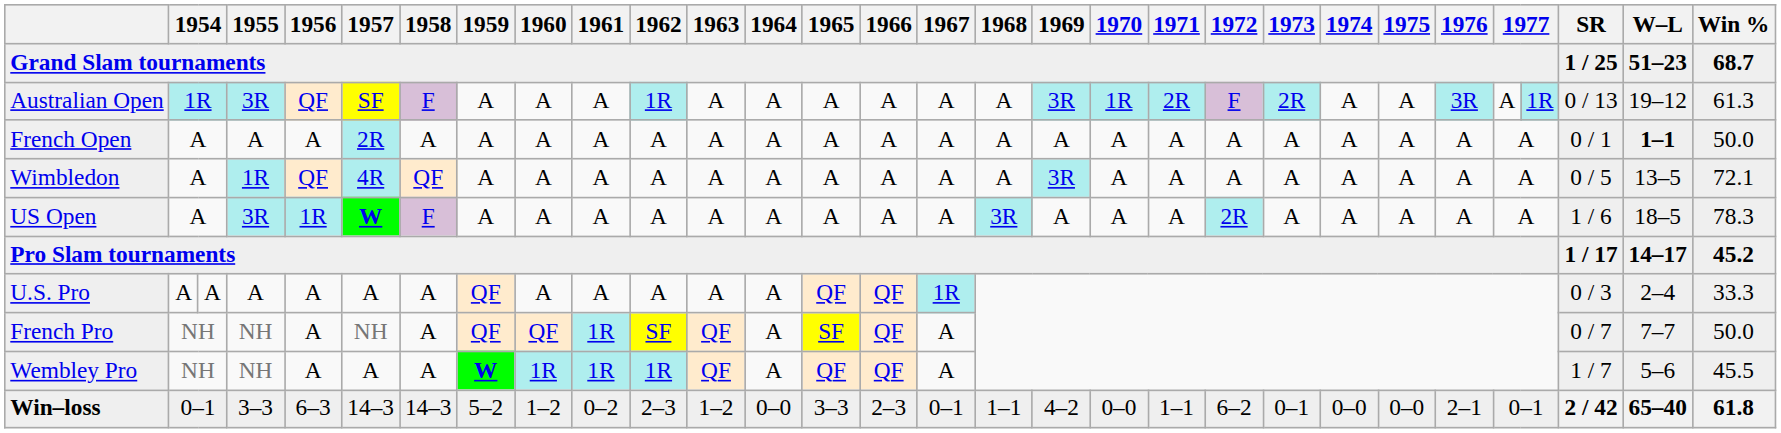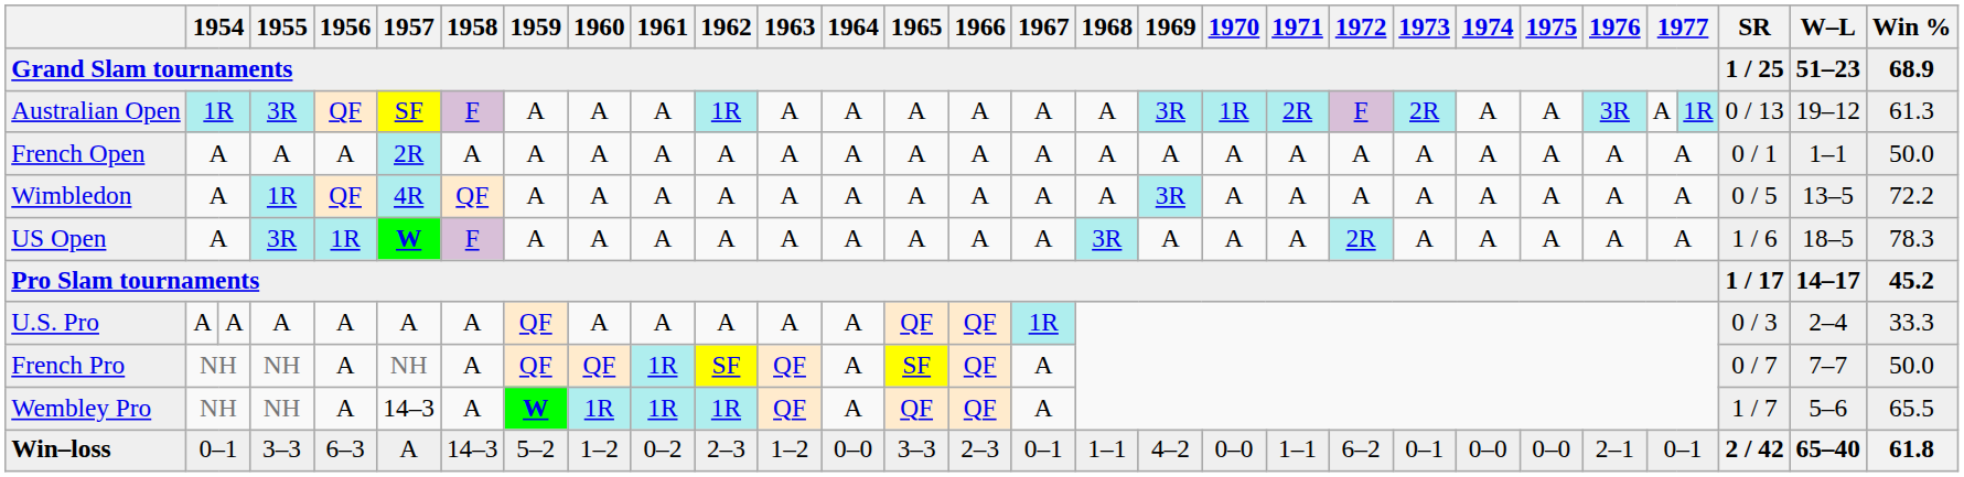Grand Slam tournaments | Win %: 68.7 -> 68.9
French Open | W–L: bold -> normal
Wimbledon | Win %: 72.1 -> 72.2
Wembley Pro | 1957: A -> 14–3
Wembley Pro | Win %: 45.5 -> 65.5
Win–loss | 1957: 14–3 -> A
